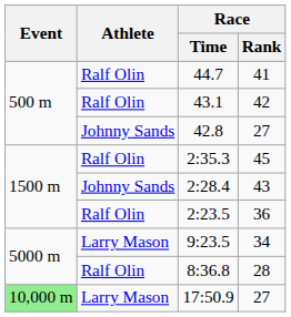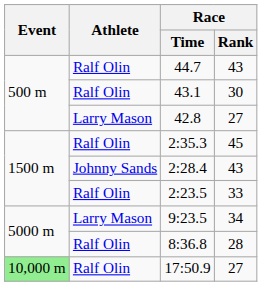44.7 | Race / Rank: 41 -> 43
43.1 | Race / Rank: 42 -> 30
42.8 | Athlete: Johnny Sands -> Larry Mason
2:23.5 | Race / Rank: 36 -> 33
17:50.9 | Athlete: Larry Mason -> Ralf Olin
